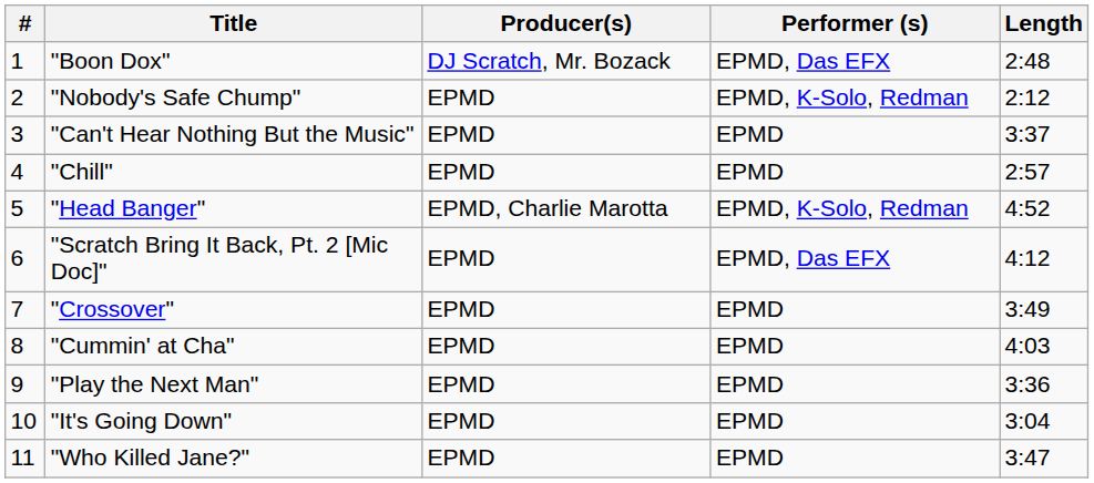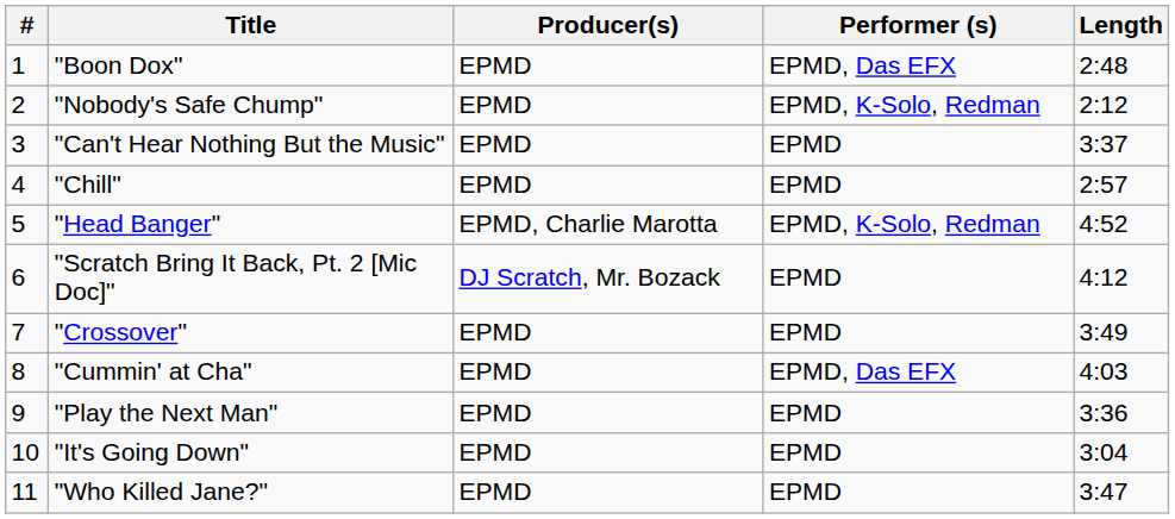"Boon Dox" | Producer(s): DJ Scratch, Mr. Bozack -> EPMD
"Scratch Bring It Back, Pt. 2 [Mic Doc]" | Producer(s): EPMD -> DJ Scratch, Mr. Bozack
"Scratch Bring It Back, Pt. 2 [Mic Doc]" | Performer (s): EPMD, Das EFX -> EPMD
"Cummin' at Cha" | Performer (s): EPMD -> EPMD, Das EFX
